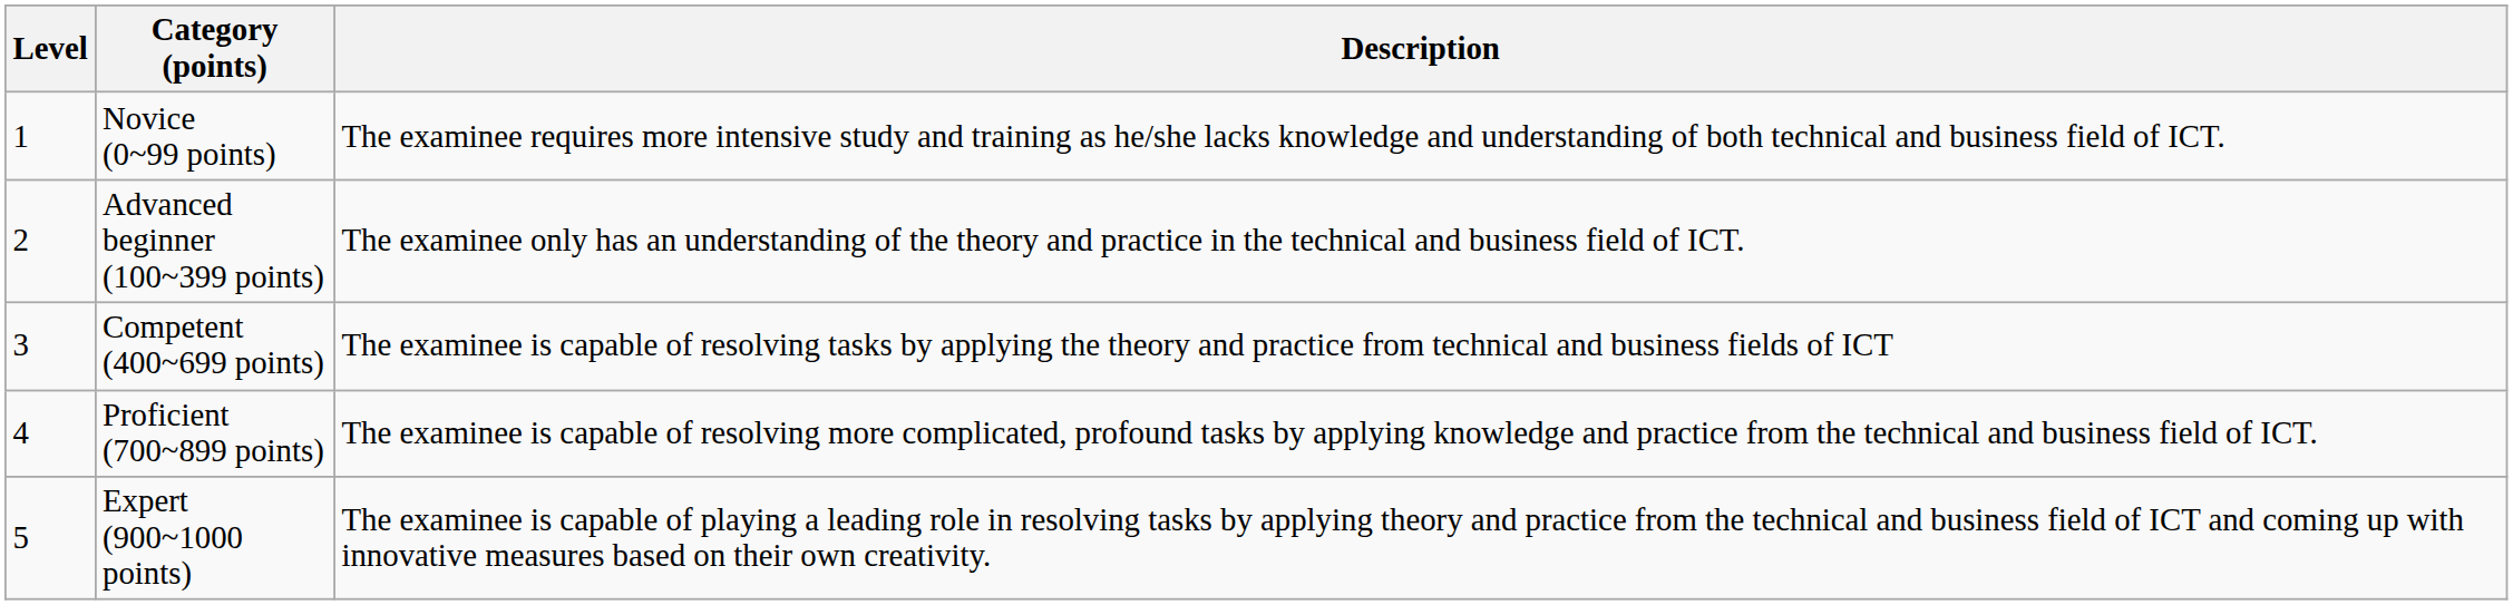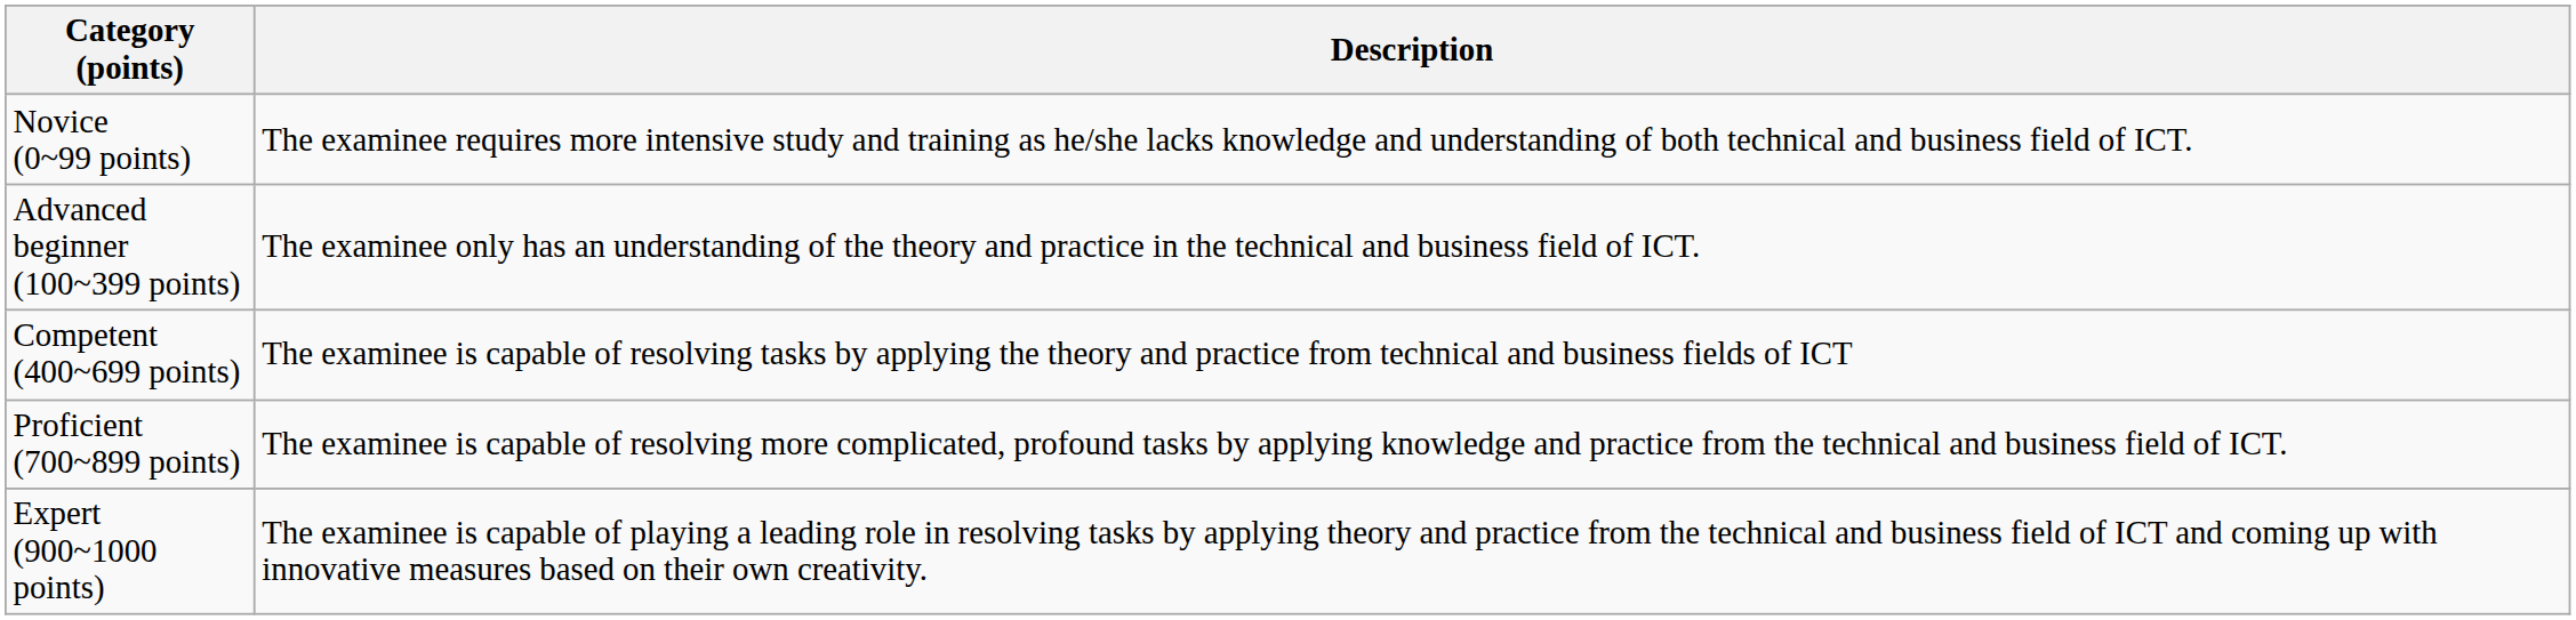- column: Level | 1 | 2 | 3 | 4 | 5
